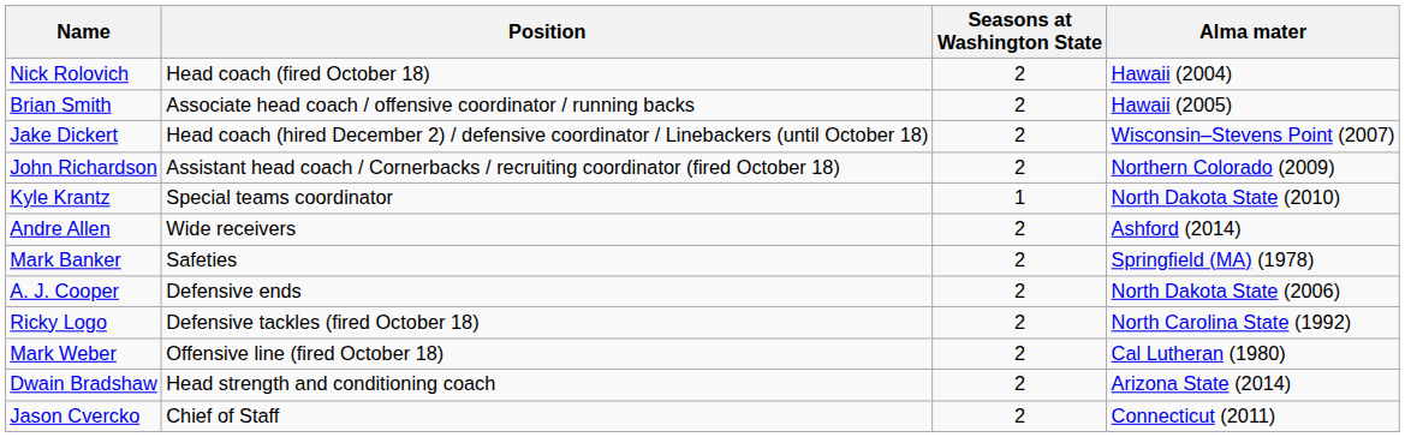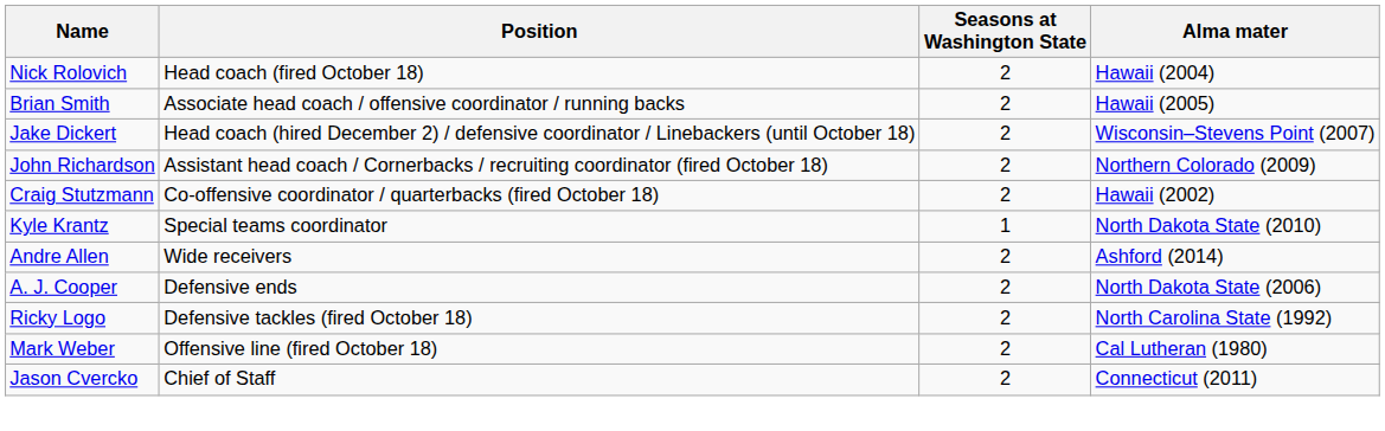+ row: Craig Stutzmann | Co-offensive coordinator / quarterbacks (fired October 18) | 2 | Hawaii (2002)
- row: Mark Banker | Safeties | 2 | Springfield (MA) (1978)
- row: Dwain Bradshaw | Head strength and conditioning coach | 2 | Arizona State (2014)
